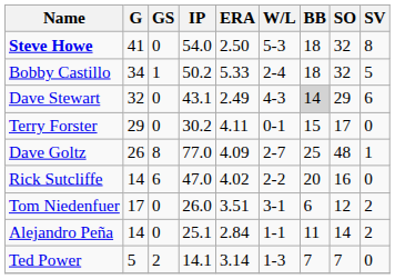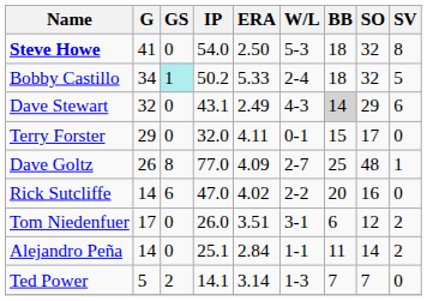Bobby Castillo | GS: no background -> paleturquoise background
Terry Forster | IP: 30.2 -> 32.0
